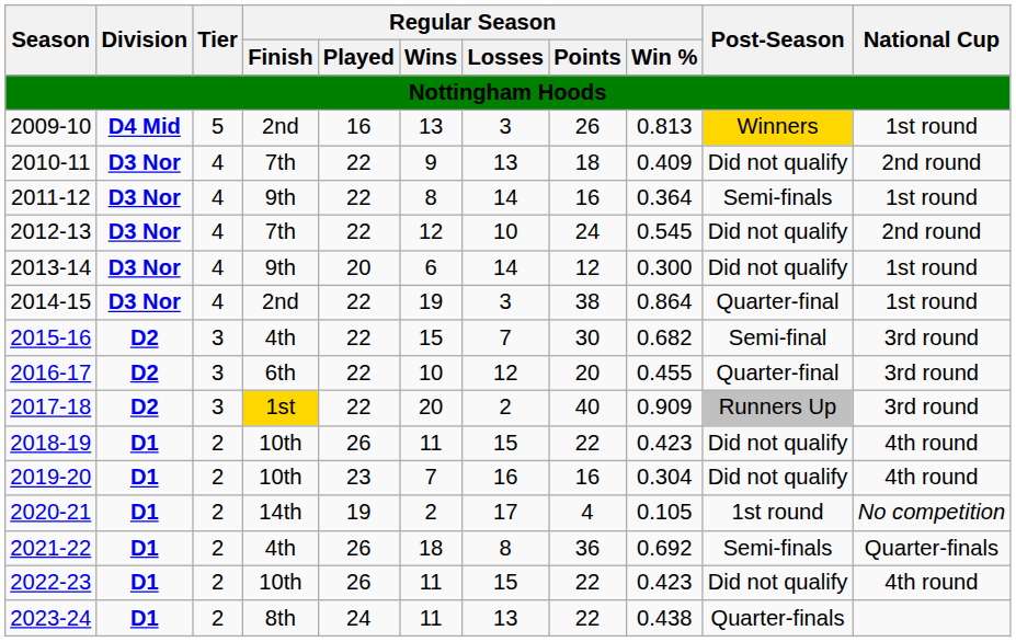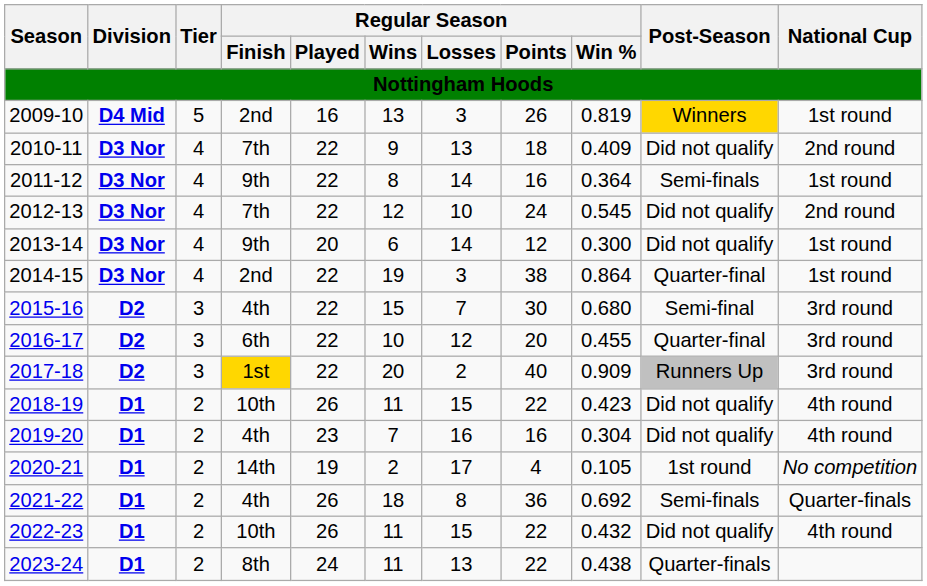2009-10 | Regular Season / Win %: 0.813 -> 0.819
2015-16 | Regular Season / Win %: 0.682 -> 0.680
2019-20 | Regular Season / Finish: 10th -> 4th
2022-23 | Regular Season / Win %: 0.423 -> 0.432
